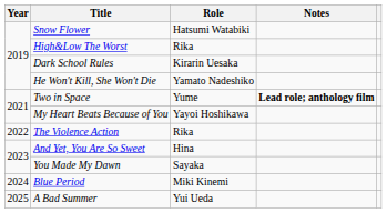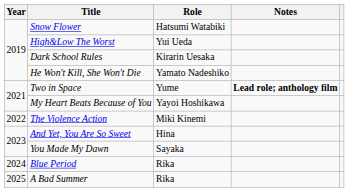High&Low The Worst | Role: Rika -> Yui Ueda
The Violence Action | Role: Rika -> Miki Kinemi
Blue Period | Role: Miki Kinemi -> Rika
A Bad Summer | Role: Yui Ueda -> Rika
